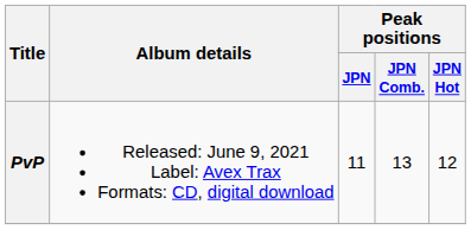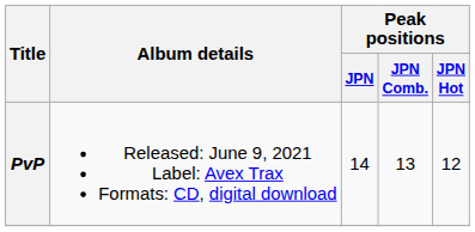PvP | Peak positions / JPN: 11 -> 14
